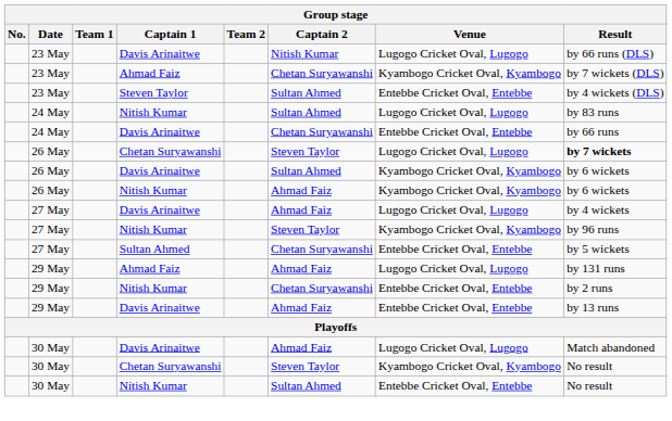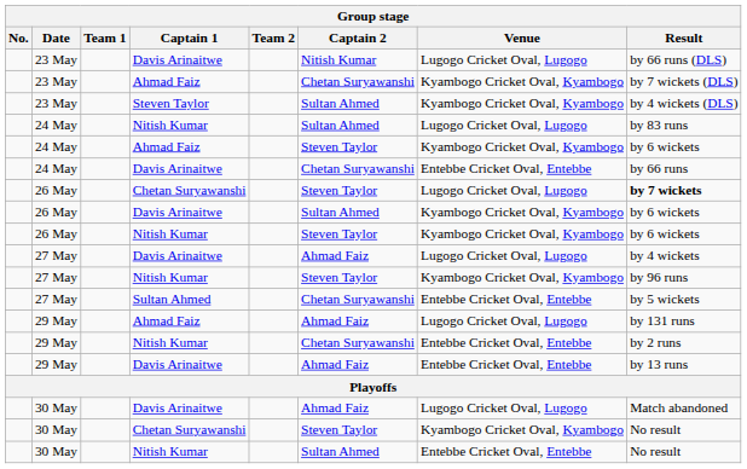23 May / Steven Taylor | Venue: Entebbe Cricket Oval, Entebbe -> Kyambogo Cricket Oval, Kyambogo
+ row: 24 May | Ahmad Faiz | Steven Taylor | Kyambogo Cricket Oval, Kyambogo | by 6 wickets
26 May / Nitish Kumar | Captain 2: Ahmad Faiz -> Steven Taylor
